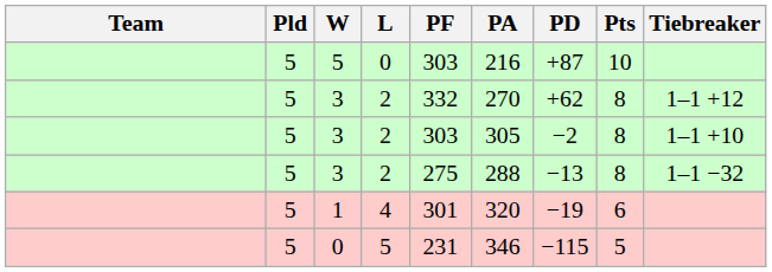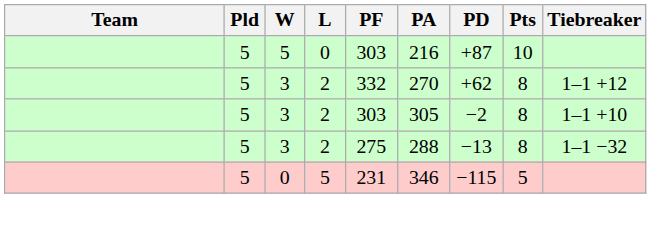- row: 5 | 1 | 4 | 301 | 320 | −19 | 6
